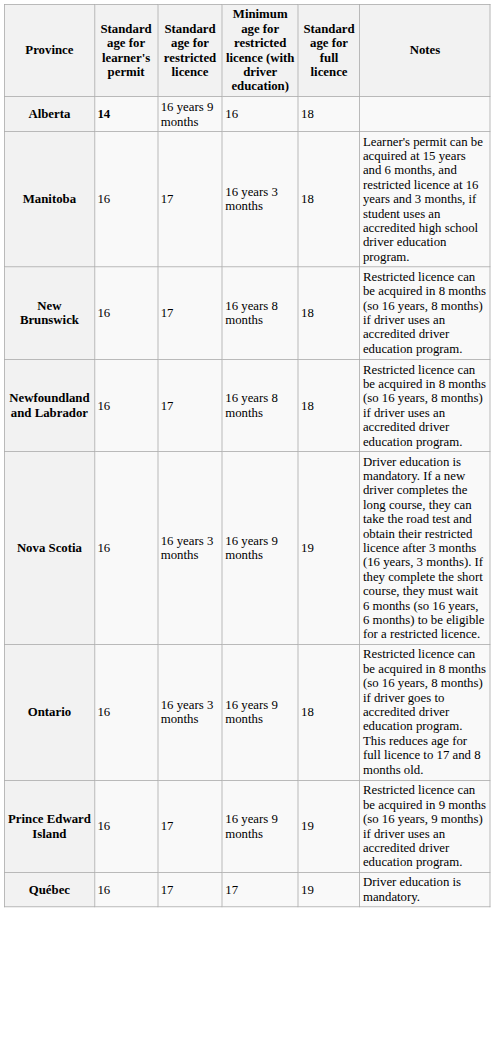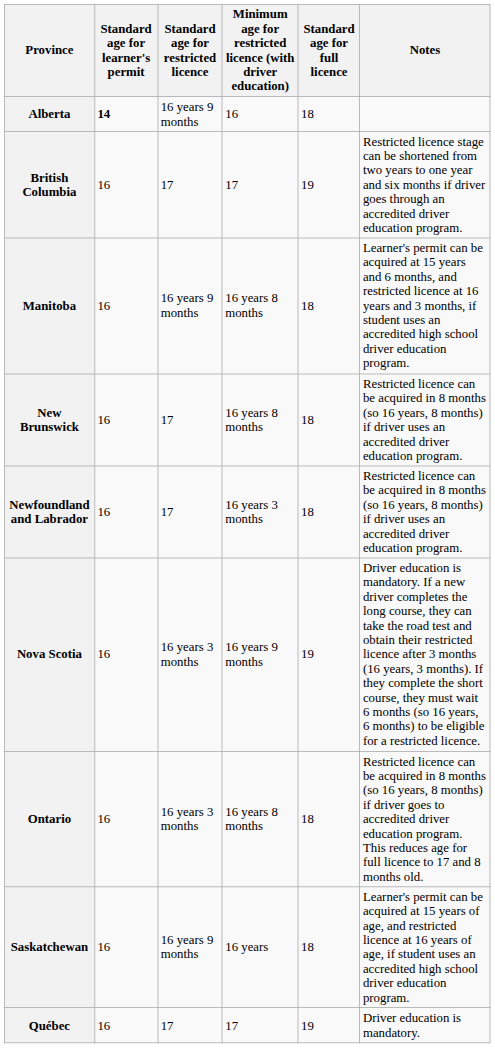+ row: British Columbia | 16 | 17 | 17 | 19 | Restricted licence stage can be shortened from two years to one year and six months if driver goes through an accredited driver education program.
Manitoba | Standard age for restricted licence: 17 -> 16 years 9 months
Manitoba | Minimum age for restricted licence (with driver education): 16 years 3 months -> 16 years 8 months
Newfoundland and Labrador | Minimum age for restricted licence (with driver education): 16 years 8 months -> 16 years 3 months
Ontario | Minimum age for restricted licence (with driver education): 16 years 9 months -> 16 years 8 months
- row: Prince Edward Island | 16 | 17 | 16 years 9 months | 19 | Restricted licence can be acquired in 9 months (so 16 years, 9 months) if driver uses an accredited driver education program.
+ row: Saskatchewan | 16 | 16 years 9 months | 16 years | 18 | Learner's permit can be acquired at 15 years of age, and restricted licence at 16 years of age, if student uses an accredited high school driver education program.
